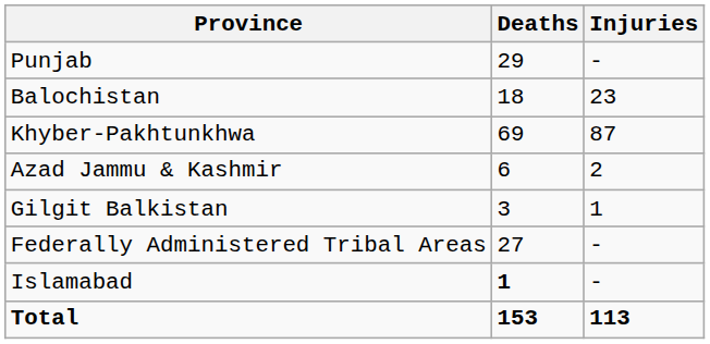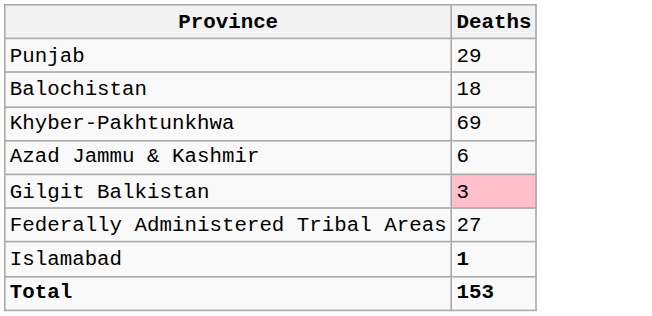- column: Injuries | - | 23 | 87 | 2 | 1 | - | - | 113
Gilgit Balkistan | Deaths: no background -> pink background
